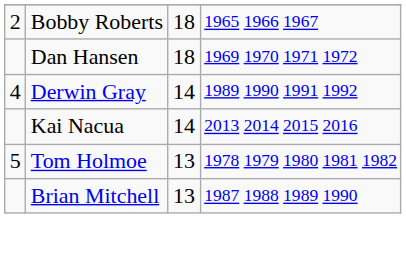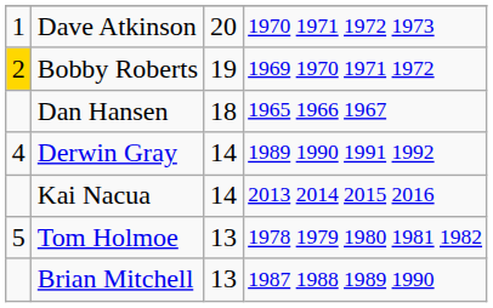+ row: 1 | Dave Atkinson | 20 | 1970 1971 1972 1973
Bobby Roberts | column 1: no background -> gold background
Bobby Roberts | column 3: 18 -> 19
Bobby Roberts | column 4: 1965 1966 1967 -> 1969 1970 1971 1972
Dan Hansen | column 4: 1969 1970 1971 1972 -> 1965 1966 1967
